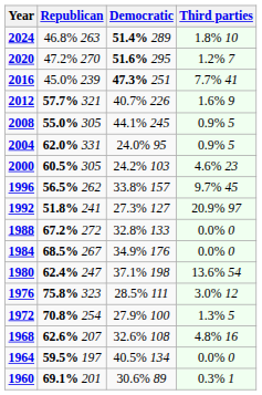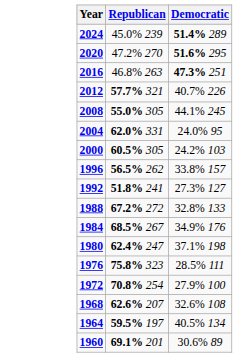- column: Third parties | 1.8% 10 | 1.2% 7 | 7.7% 41 | 1.6% 9 | 0.9% 5 | 0.9% 5 | 4.6% 23 | 9.7% 45 | 20.9% 97 | 0.0% 0 | 0.0% 0 | 13.6% 54 | 3.0% 12 | 1.3% 5 | 4.8% 16 | 0.0% 0 | 0.3% 1
2024 | Republican: 46.8% 263 -> 45.0% 239
2016 | Republican: 45.0% 239 -> 46.8% 263
